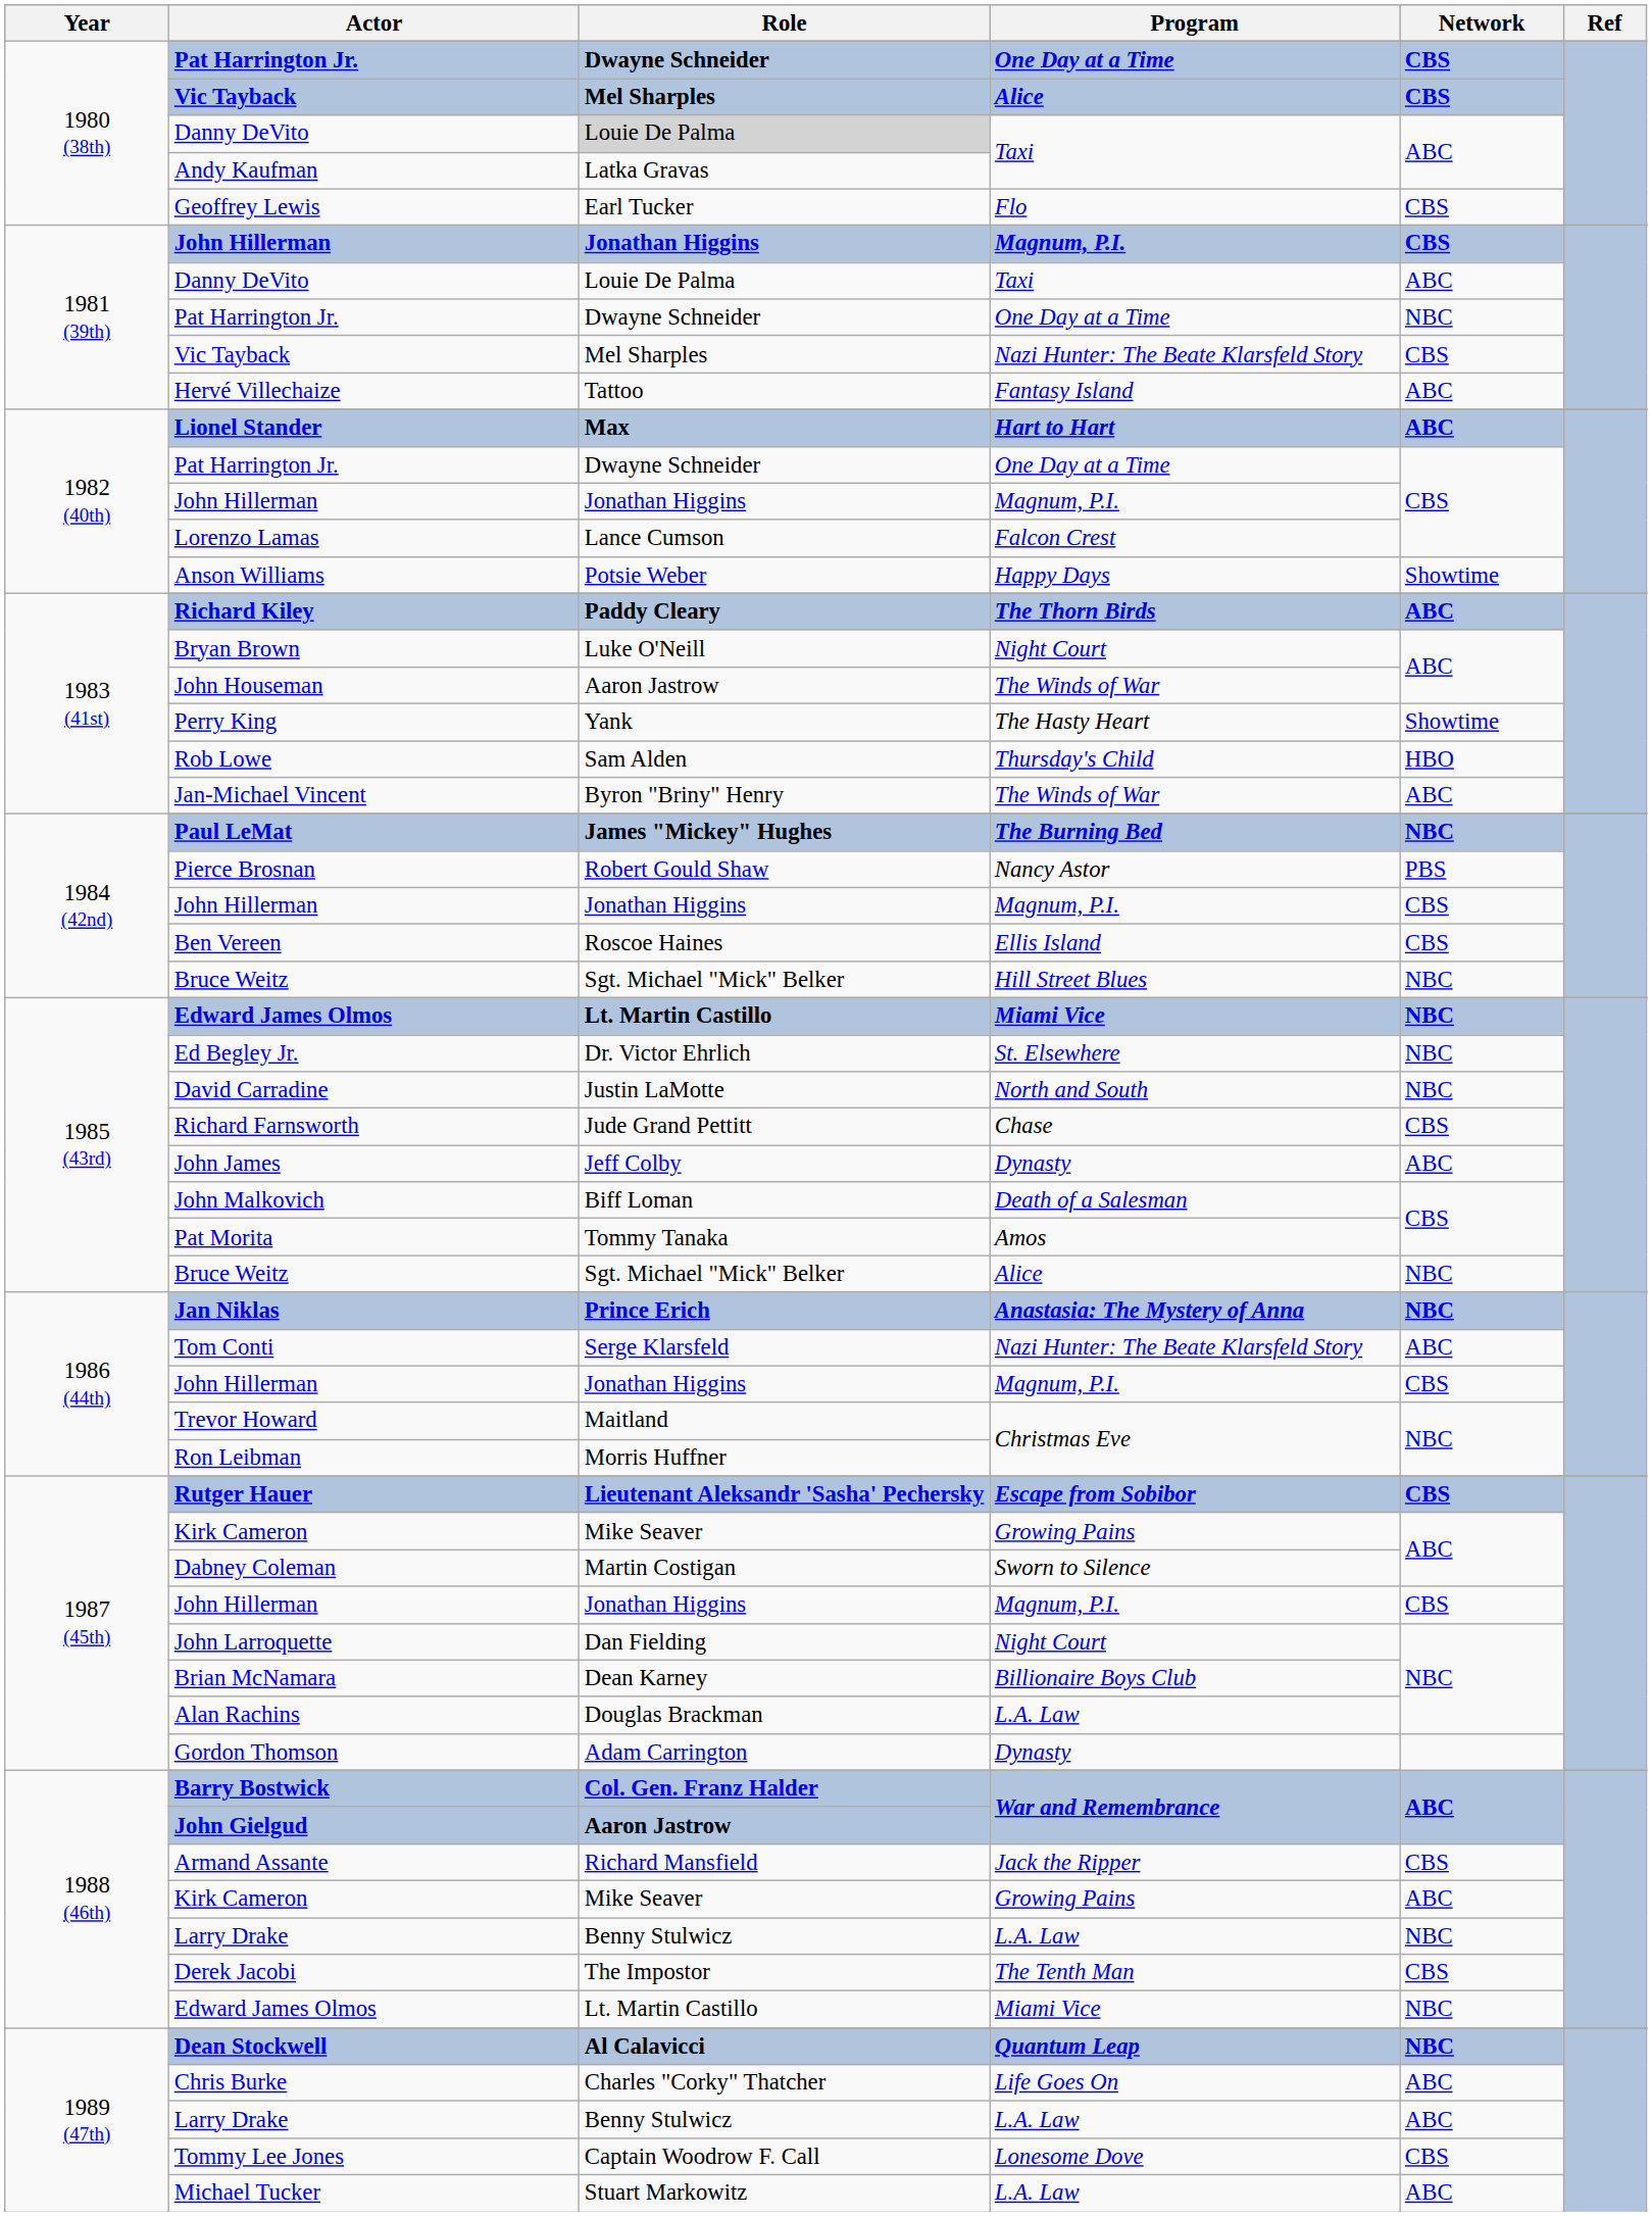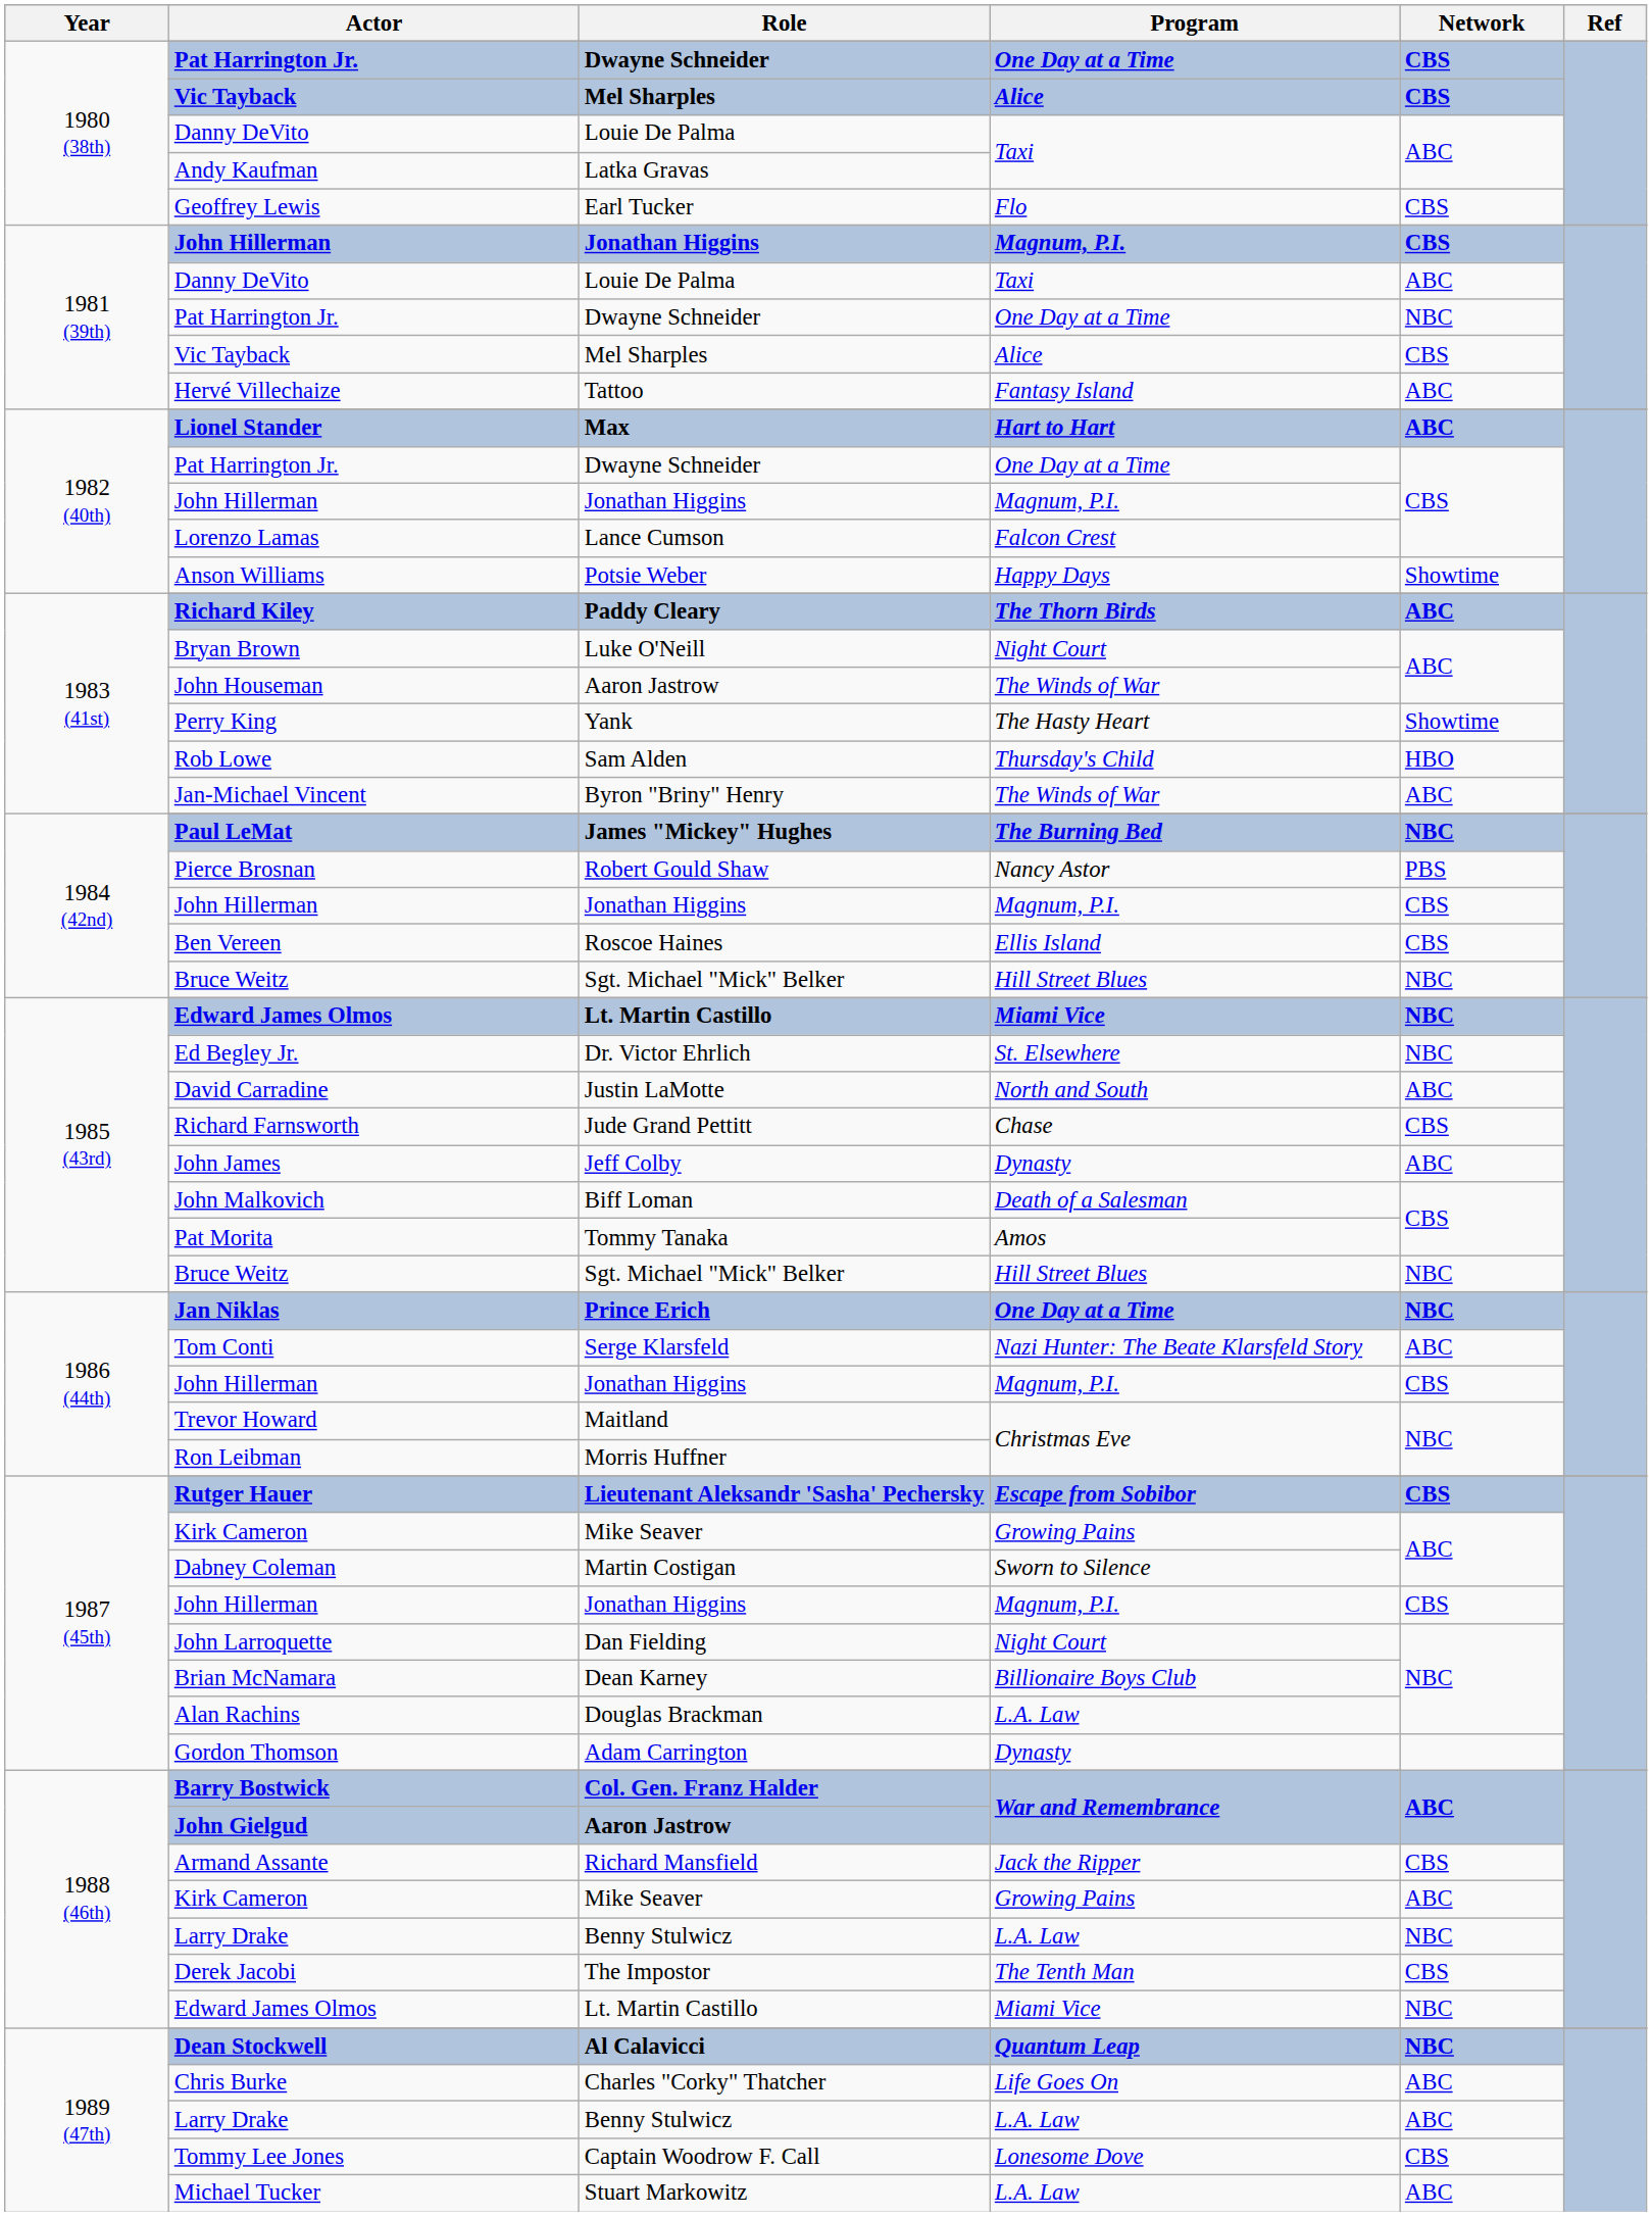1980 (38th) / Danny DeVito | Role: lightgrey background -> no background
1981 (39th) / Vic Tayback | Program: Nazi Hunter: The Beate Klarsfeld Story -> Alice
David Carradine | Network: NBC -> ABC
1985 (43rd) / Bruce Weitz | Program: Alice -> Hill Street Blues
Jan Niklas | Program: Anastasia: The Mystery of Anna -> One Day at a Time
